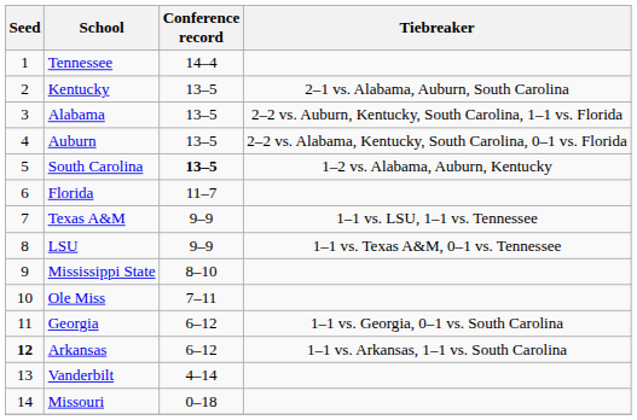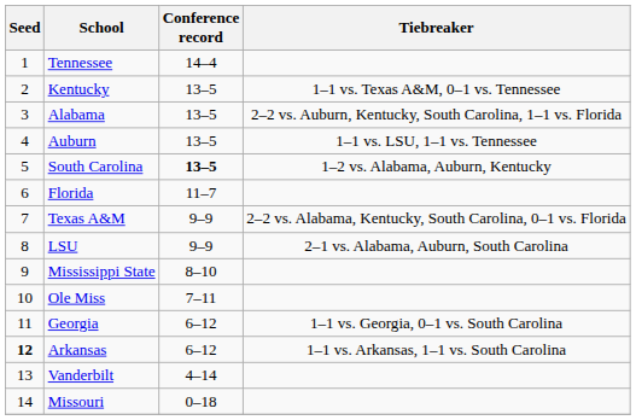Kentucky | Tiebreaker: 2–1 vs. Alabama, Auburn, South Carolina -> 1–1 vs. Texas A&M, 0–1 vs. Tennessee
Auburn | Tiebreaker: 2–2 vs. Alabama, Kentucky, South Carolina, 0–1 vs. Florida -> 1–1 vs. LSU, 1–1 vs. Tennessee
Texas A&M | Tiebreaker: 1–1 vs. LSU, 1–1 vs. Tennessee -> 2–2 vs. Alabama, Kentucky, South Carolina, 0–1 vs. Florida
LSU | Tiebreaker: 1–1 vs. Texas A&M, 0–1 vs. Tennessee -> 2–1 vs. Alabama, Auburn, South Carolina
